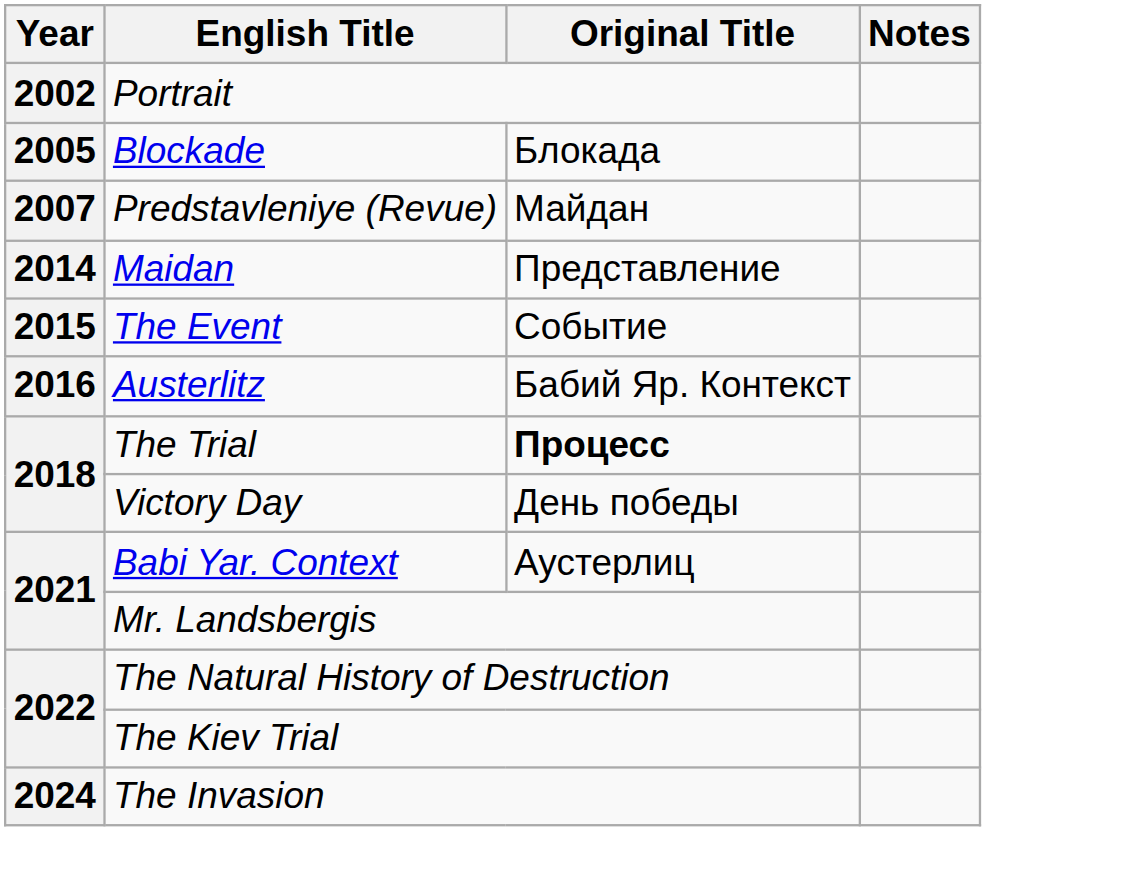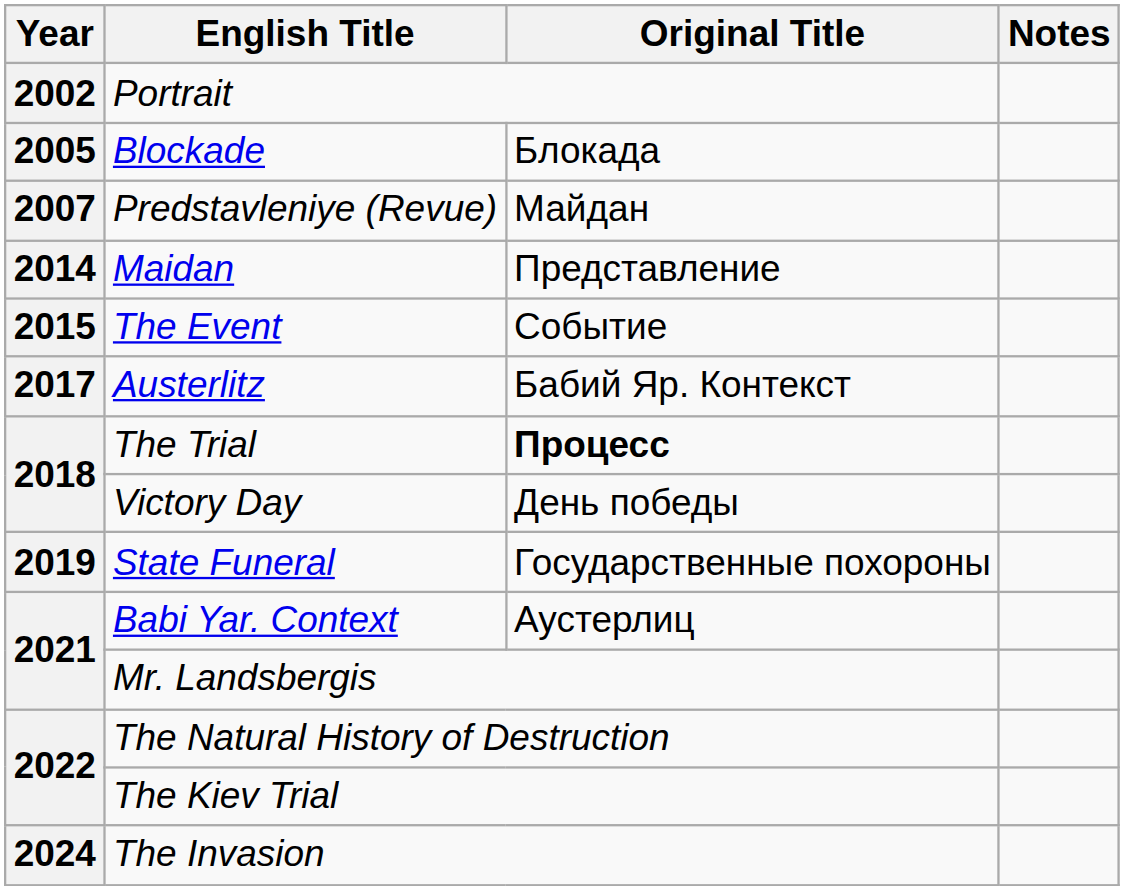Austerlitz | Year: 2016 -> 2017
+ row: 2019 | State Funeral | Государственные похороны
